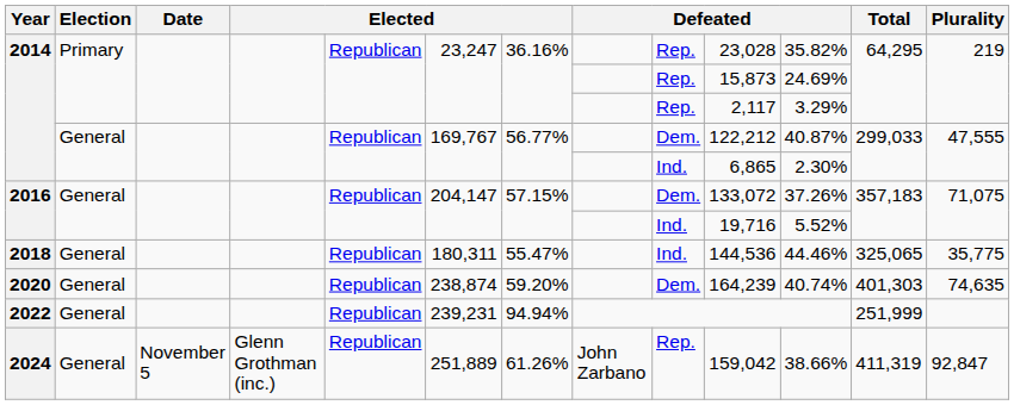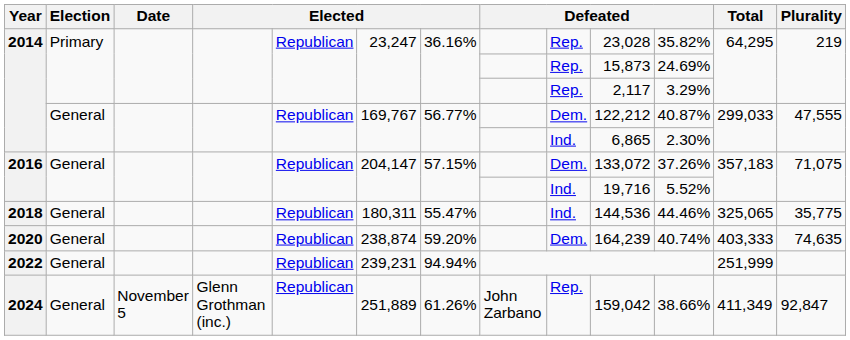2020 | Total: 401,303 -> 403,333
2024 | Total: 411,319 -> 411,349
